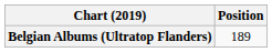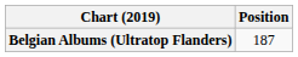Belgian Albums (Ultratop Flanders) | Position: 189 -> 187
